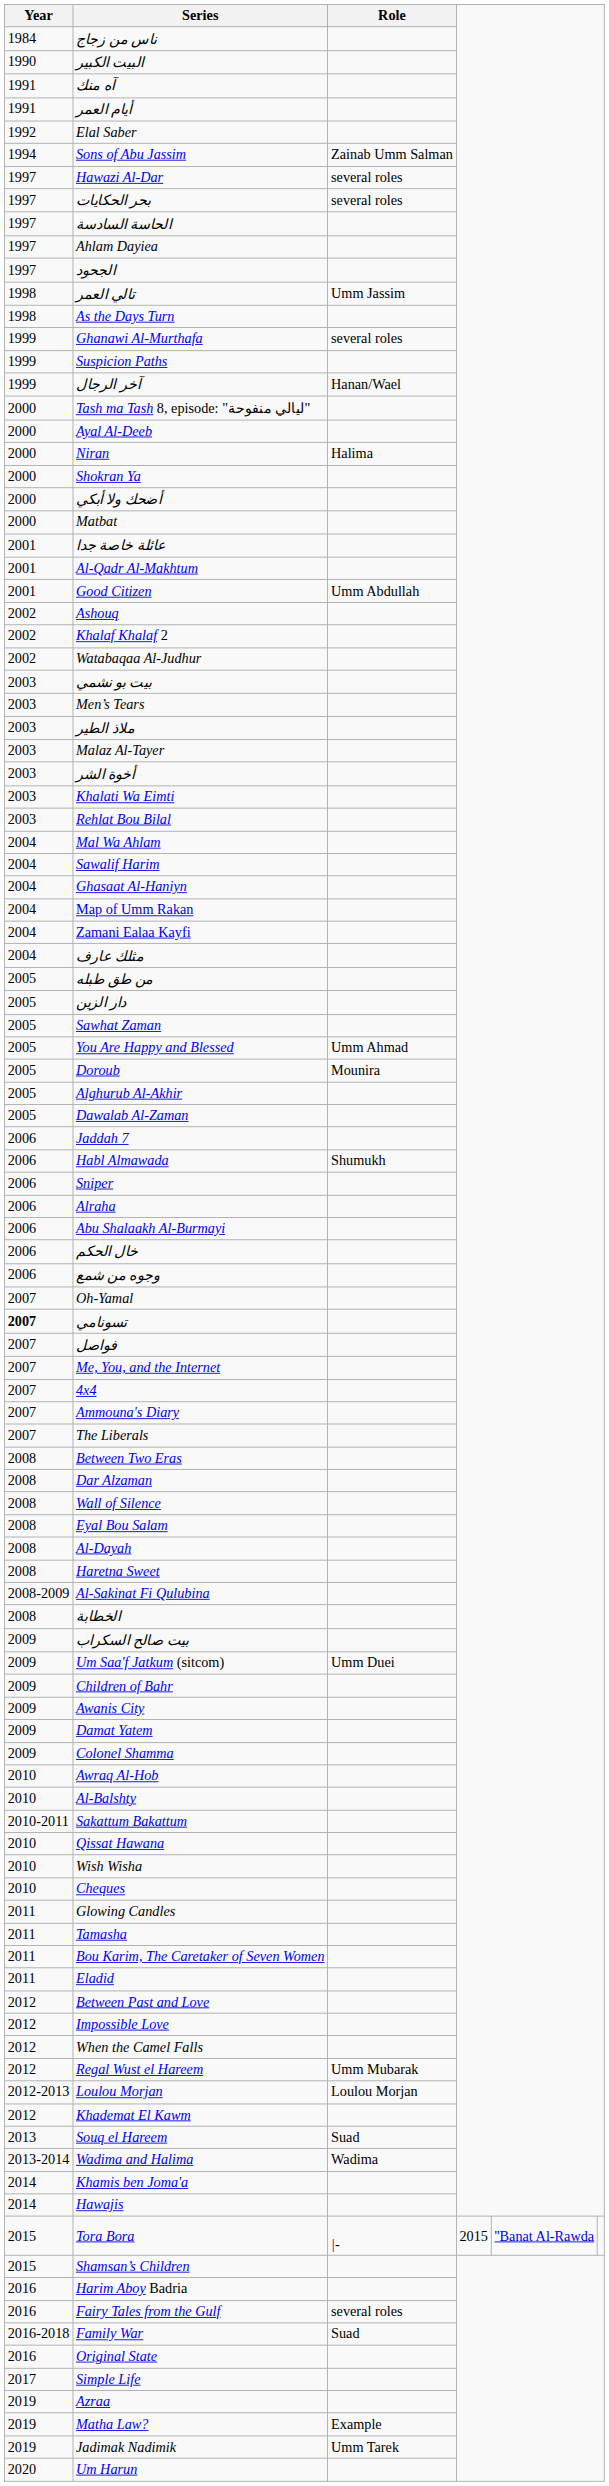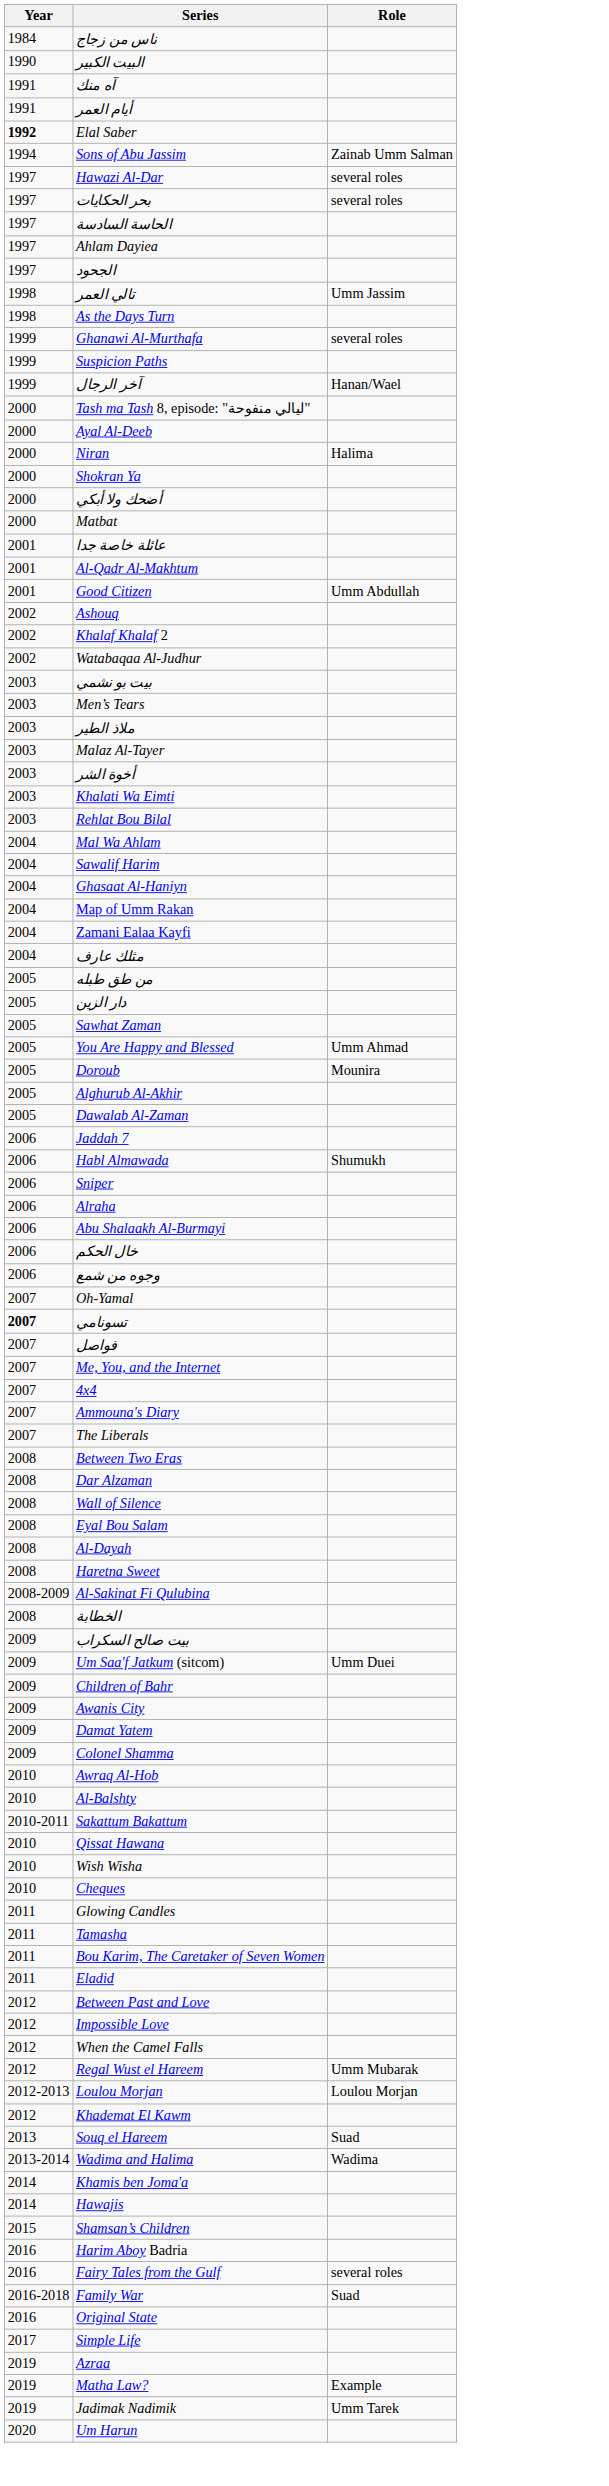Elal Saber | Year: normal -> bold
- row: 2015 | Tora Bora | |- | 2015 | ''Banat Al-Rawda
